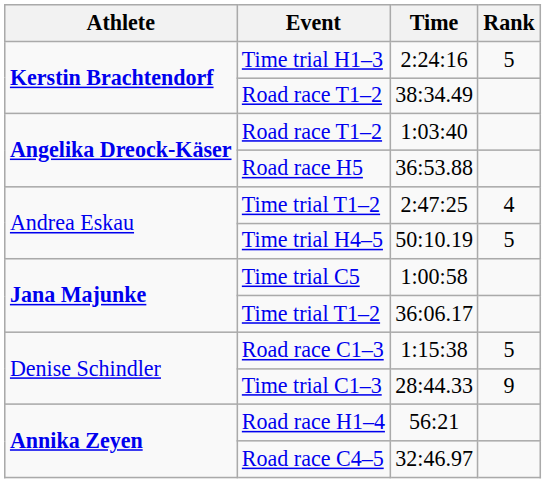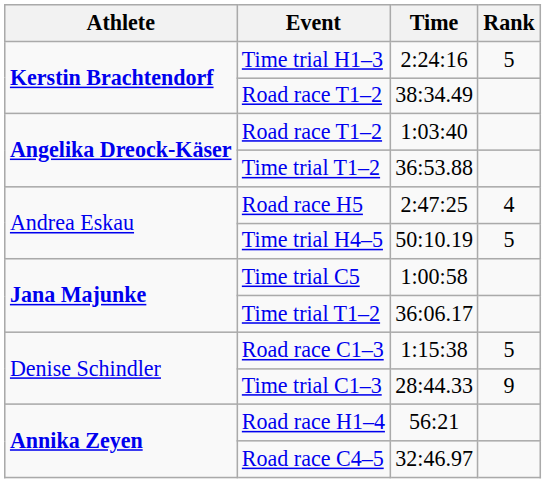36:53.88 | Event: Road race H5 -> Time trial T1–2
2:47:25 | Event: Time trial T1–2 -> Road race H5
